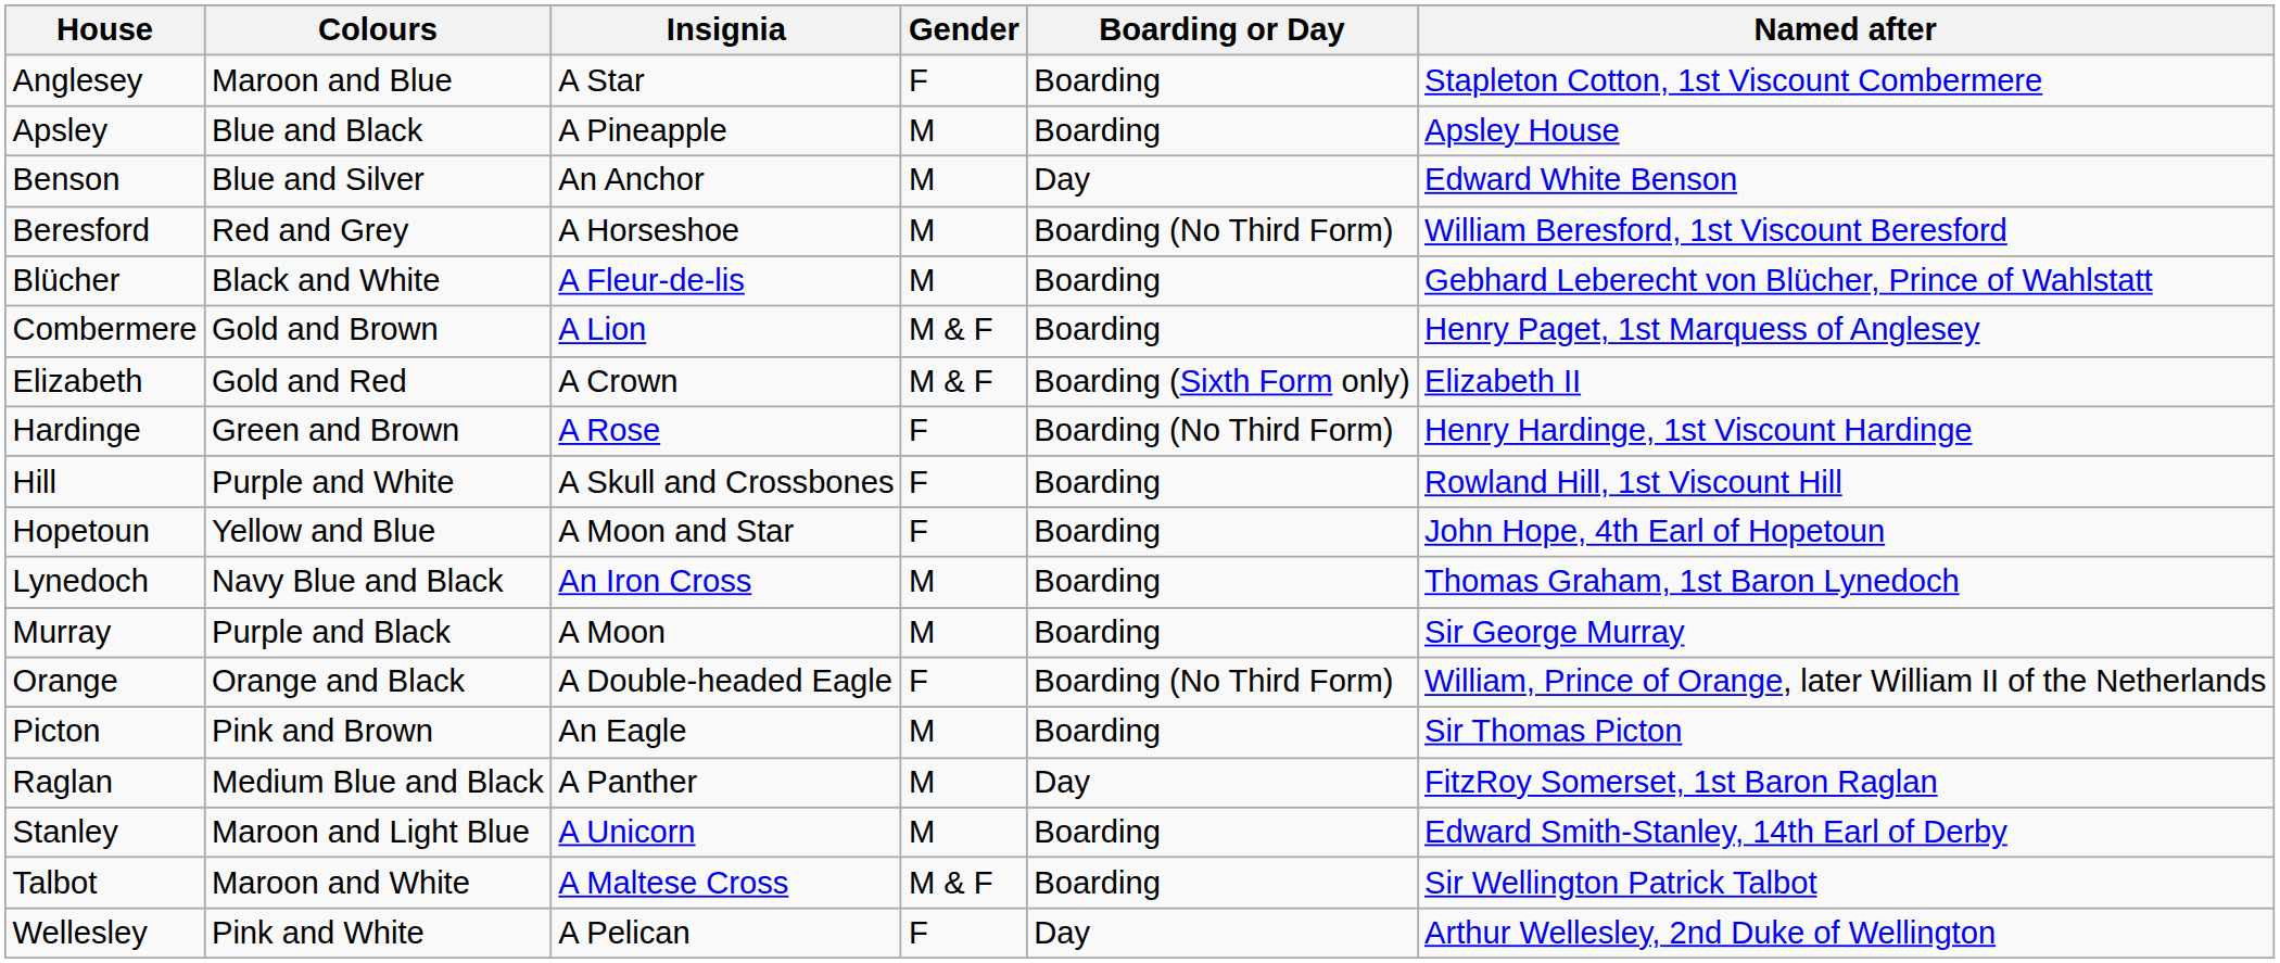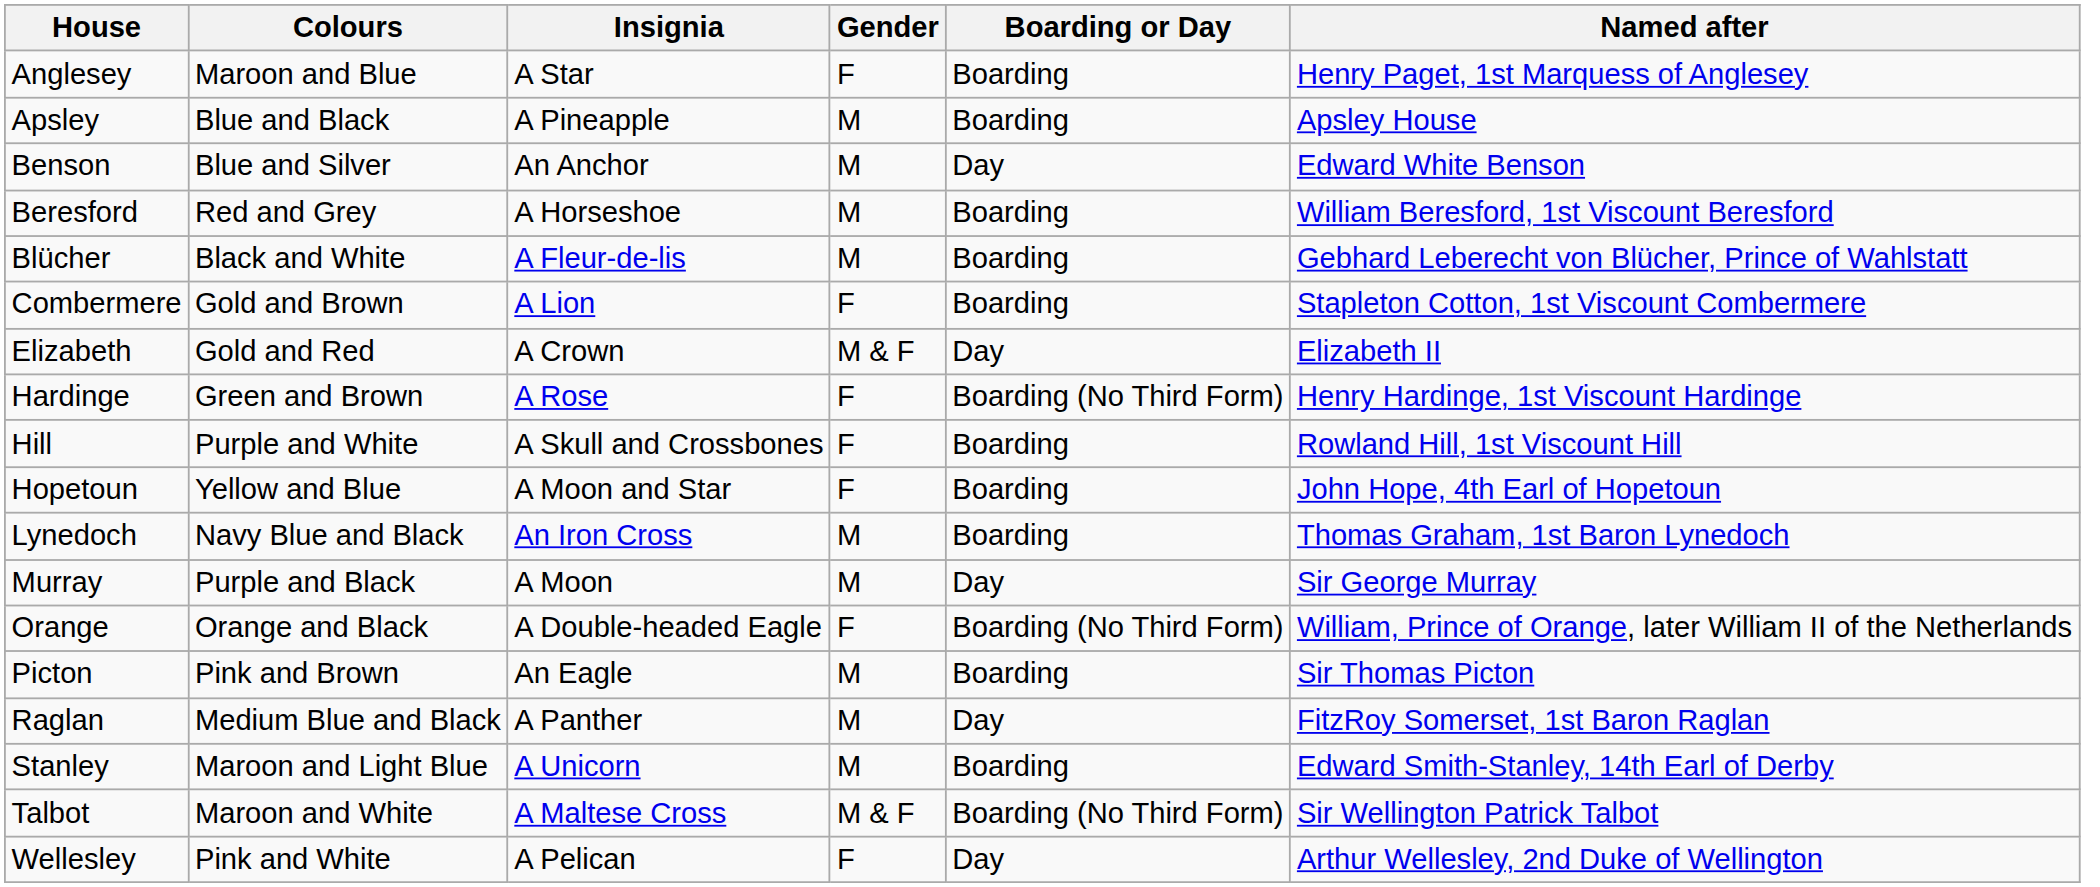Anglesey | Named after: Stapleton Cotton, 1st Viscount Combermere -> Henry Paget, 1st Marquess of Anglesey
Beresford | Boarding or Day: Boarding (No Third Form) -> Boarding
Combermere | Gender: M & F -> F
Combermere | Named after: Henry Paget, 1st Marquess of Anglesey -> Stapleton Cotton, 1st Viscount Combermere
Elizabeth | Boarding or Day: Boarding (Sixth Form only) -> Day
Murray | Boarding or Day: Boarding -> Day
Talbot | Boarding or Day: Boarding -> Boarding (No Third Form)
